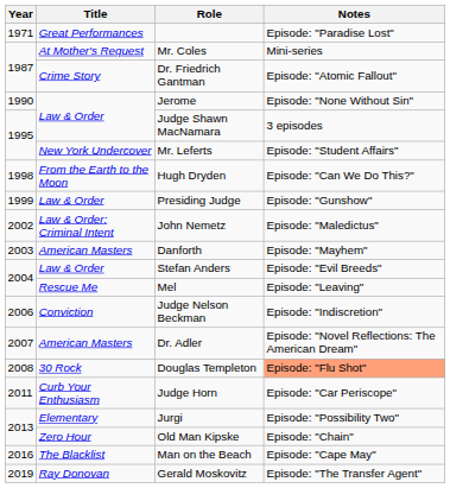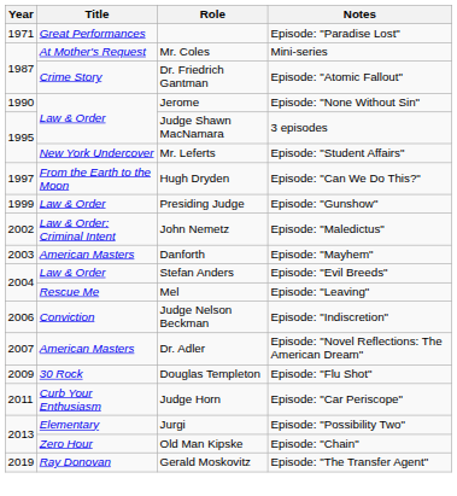Hugh Dryden | Year: 1998 -> 1997
Douglas Templeton | Year: 2008 -> 2009
Douglas Templeton | Notes: lightsalmon background -> no background
- row: 2016 | The Blacklist | Man on the Beach | Episode: "Cape May"
